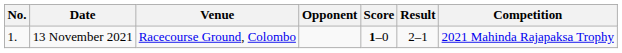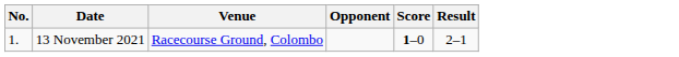- column: Competition | 2021 Mahinda Rajapaksa Trophy
